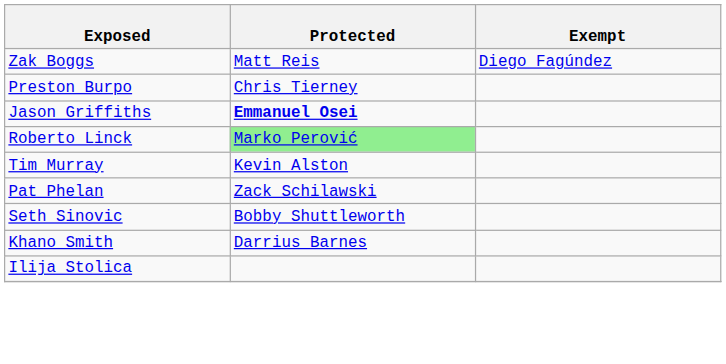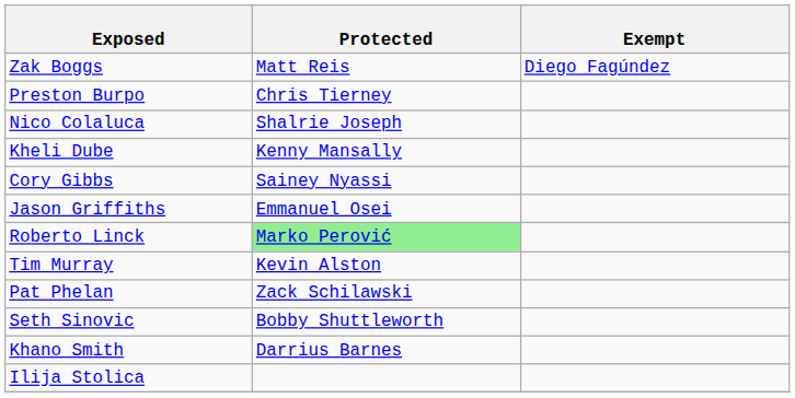+ row: Nico Colaluca | Shalrie Joseph
+ row: Kheli Dube | Kenny Mansally
+ row: Cory Gibbs | Sainey Nyassi
Jason Griffiths | Protected: bold -> normal
